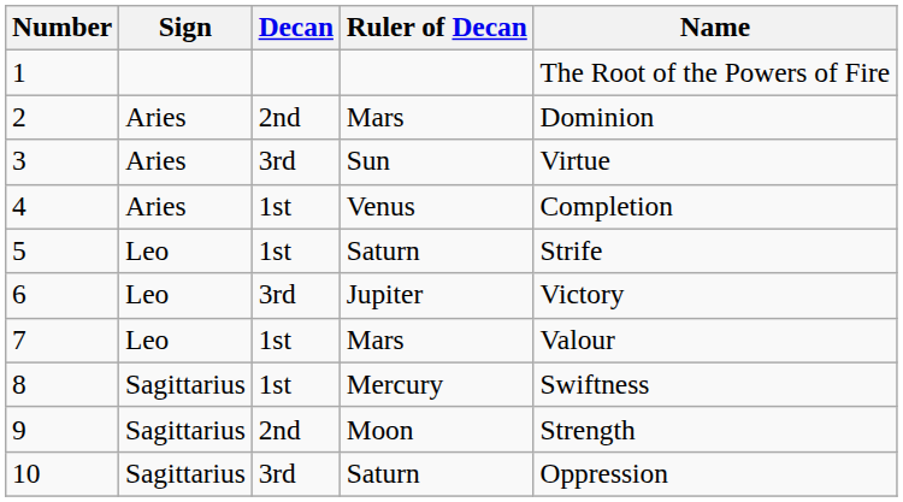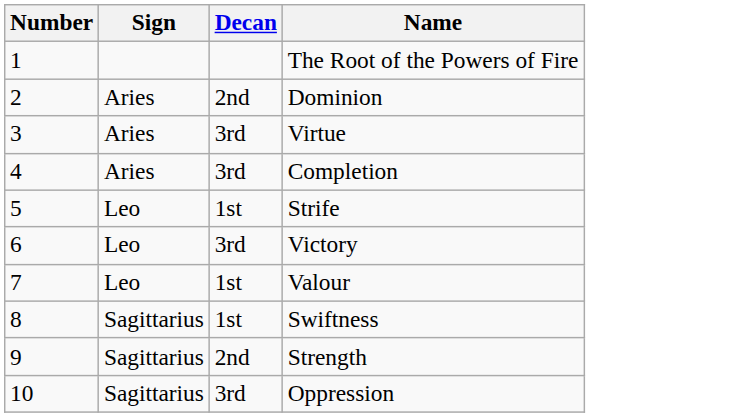- column: Ruler of Decan | Mars | Sun | Venus | Saturn | Jupiter | Mars | Mercury | Moon | Saturn
4 | Decan: 1st -> 3rd
